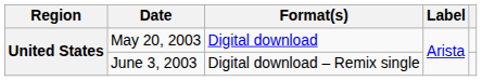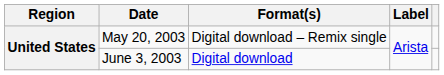May 20, 2003 | Format(s): Digital download -> Digital download – Remix single
June 3, 2003 | Format(s): Digital download – Remix single -> Digital download
